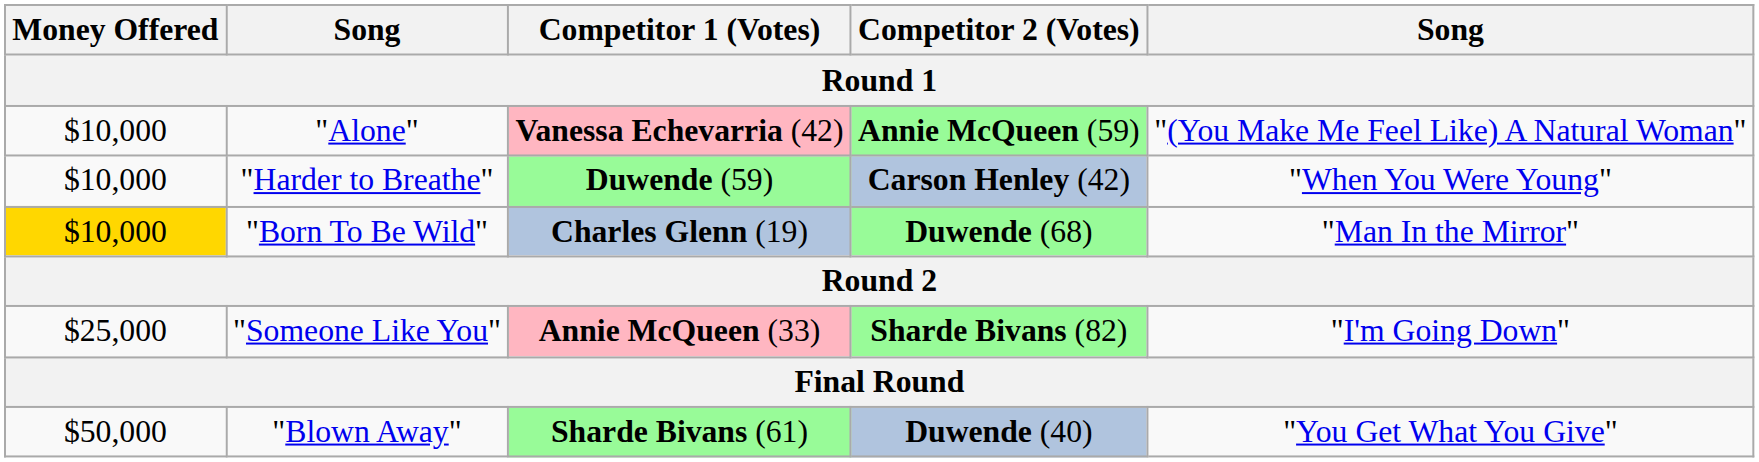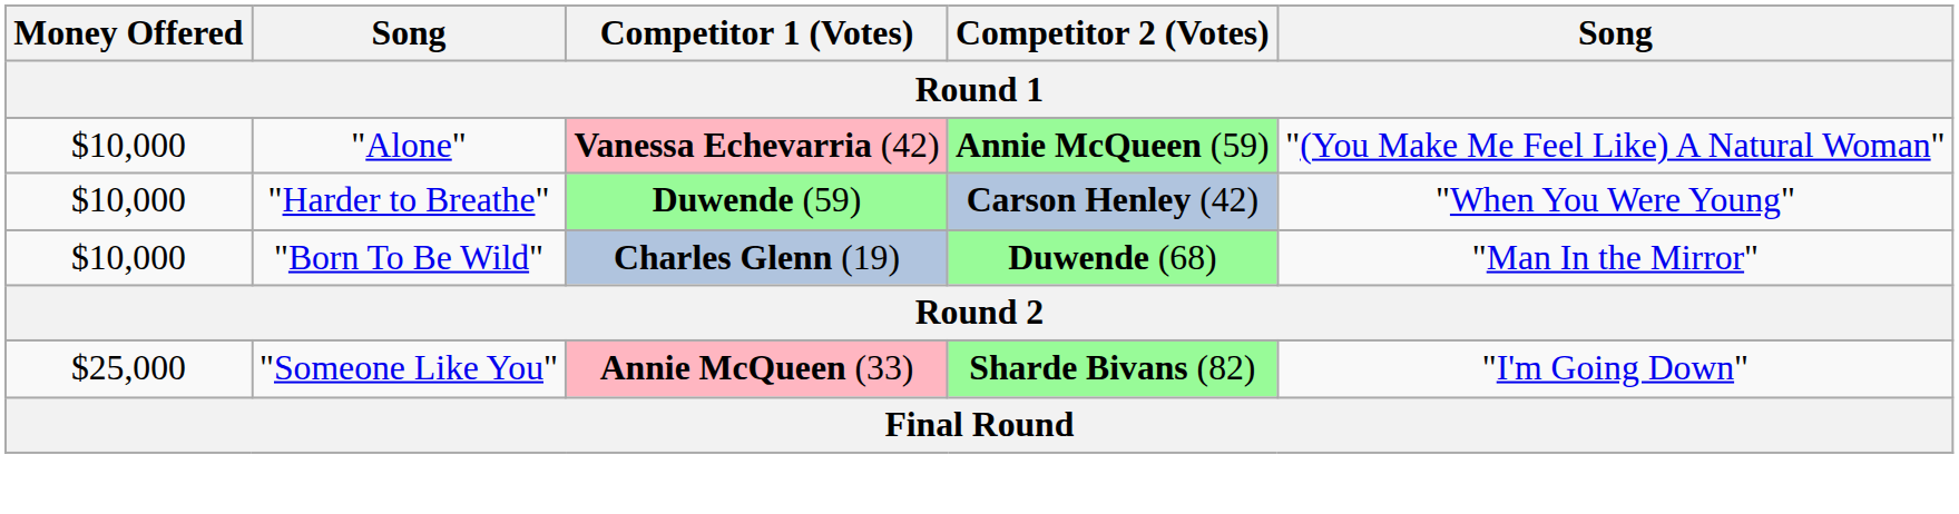"Born To Be Wild" | Money Offered: gold background -> no background
- row: $50,000 | "Blown Away" | Sharde Bivans (61) | Duwende (40) | "You Get What You Give"
